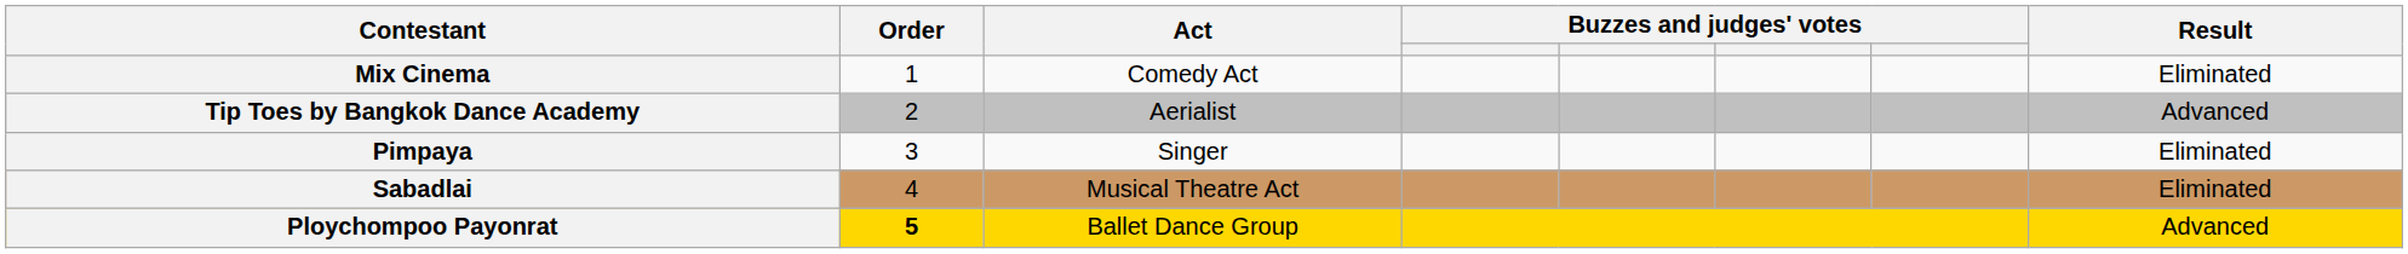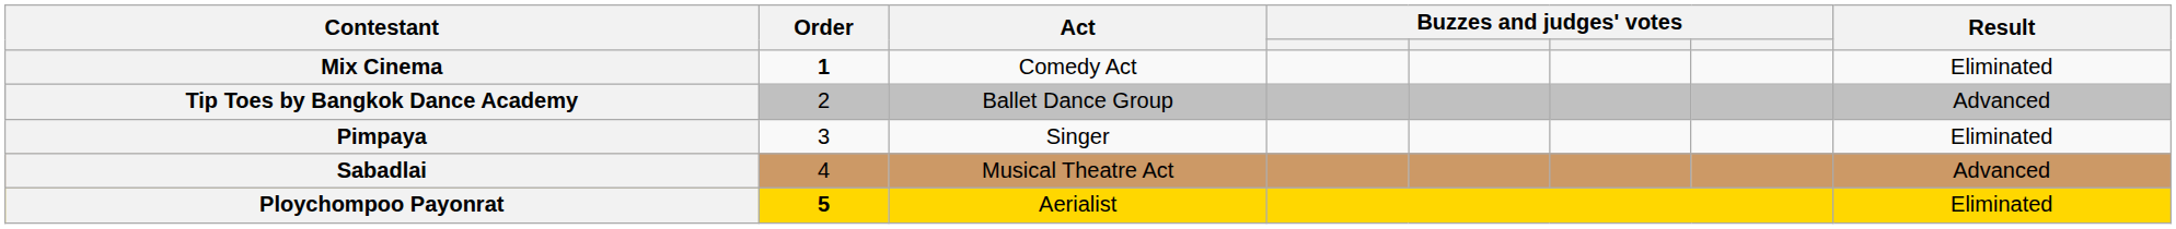Mix Cinema | Order: normal -> bold
Tip Toes by Bangkok Dance Academy | Act: Aerialist -> Ballet Dance Group
Sabadlai | Result: Eliminated -> Advanced
Ploychompoo Payonrat | Act: Ballet Dance Group -> Aerialist
Ploychompoo Payonrat | Result: Advanced -> Eliminated
